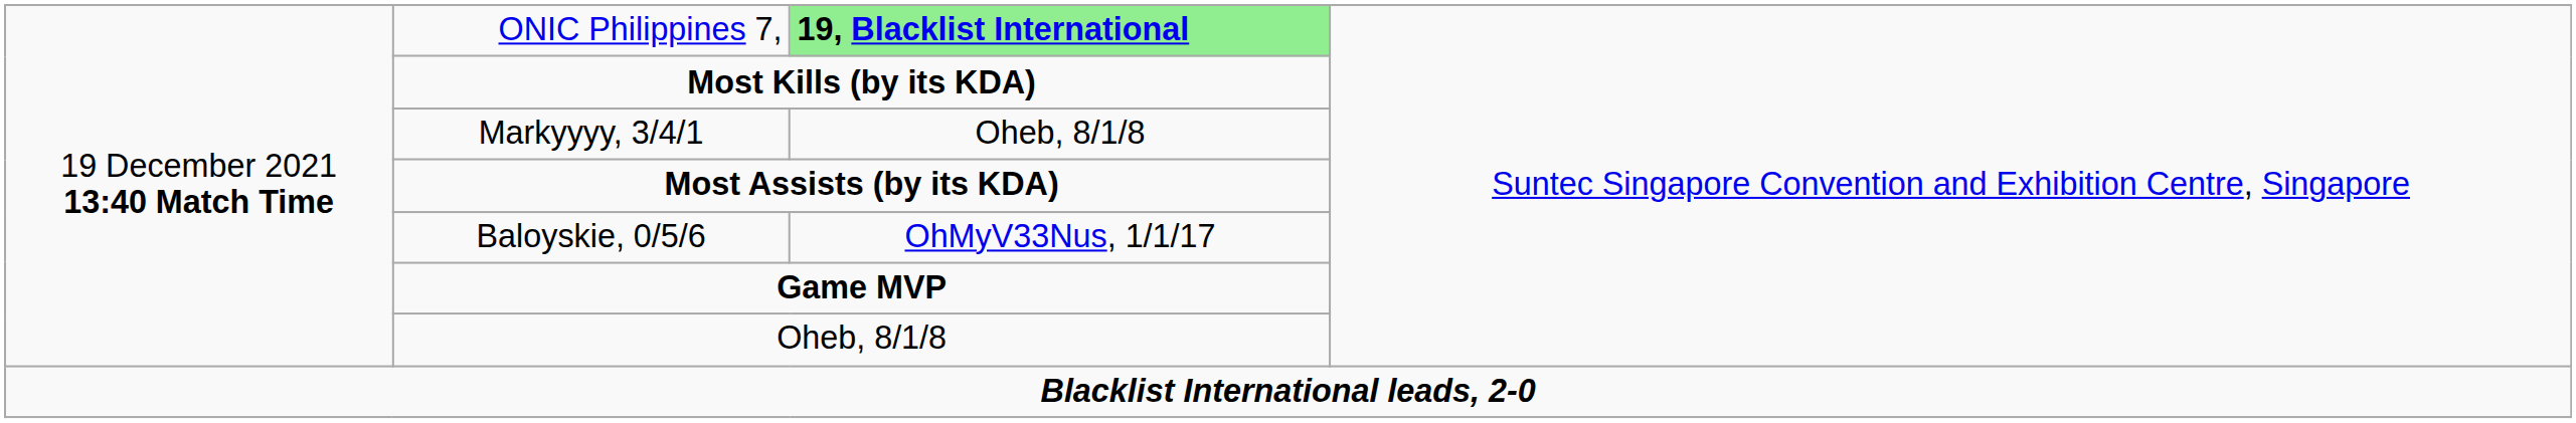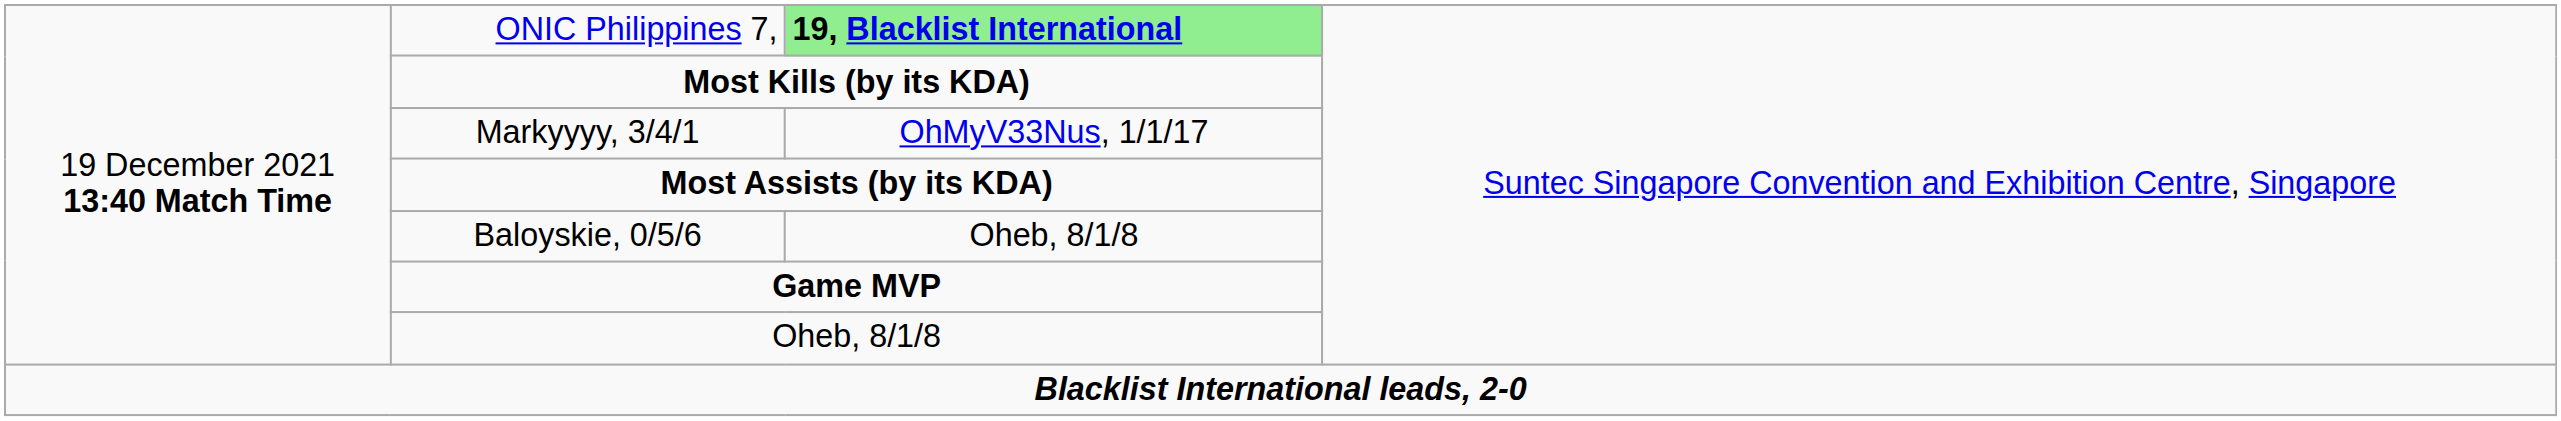Markyyyy, 3/4/1 | column 3: Oheb, 8/1/8 -> OhMyV33Nus, 1/1/17
Baloyskie, 0/5/6 | column 3: OhMyV33Nus, 1/1/17 -> Oheb, 8/1/8
